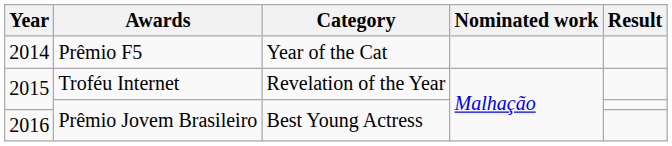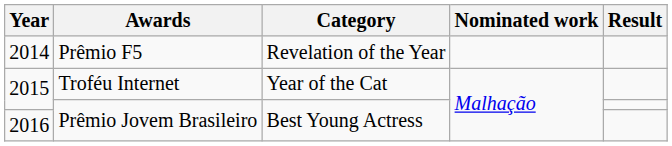2014 | Category: Year of the Cat -> Revelation of the Year
2015 / Troféu Internet | Category: Revelation of the Year -> Year of the Cat
